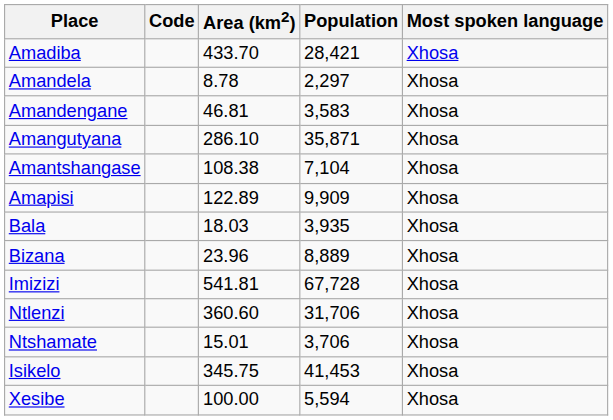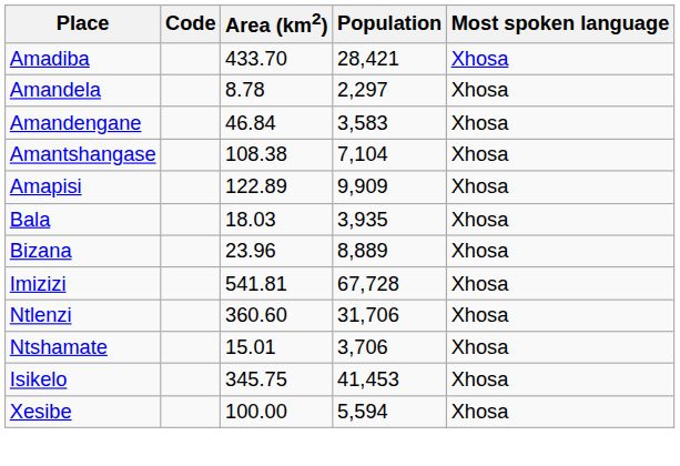Amandengane | Area (km2): 46.81 -> 46.84
- row: Amangutyana | 286.10 | 35,871 | Xhosa
